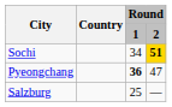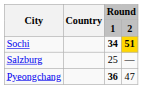Sochi | Round / 1: normal -> bold
rows swapped: Pyeongchang <-> Salzburg
